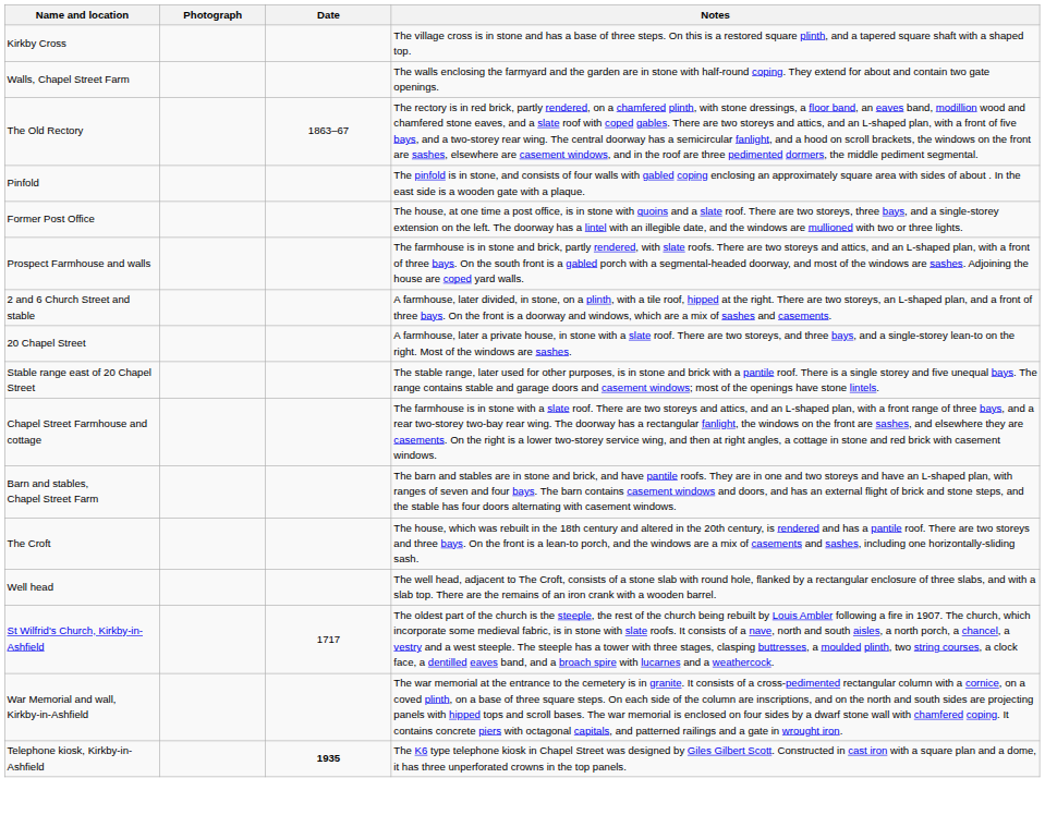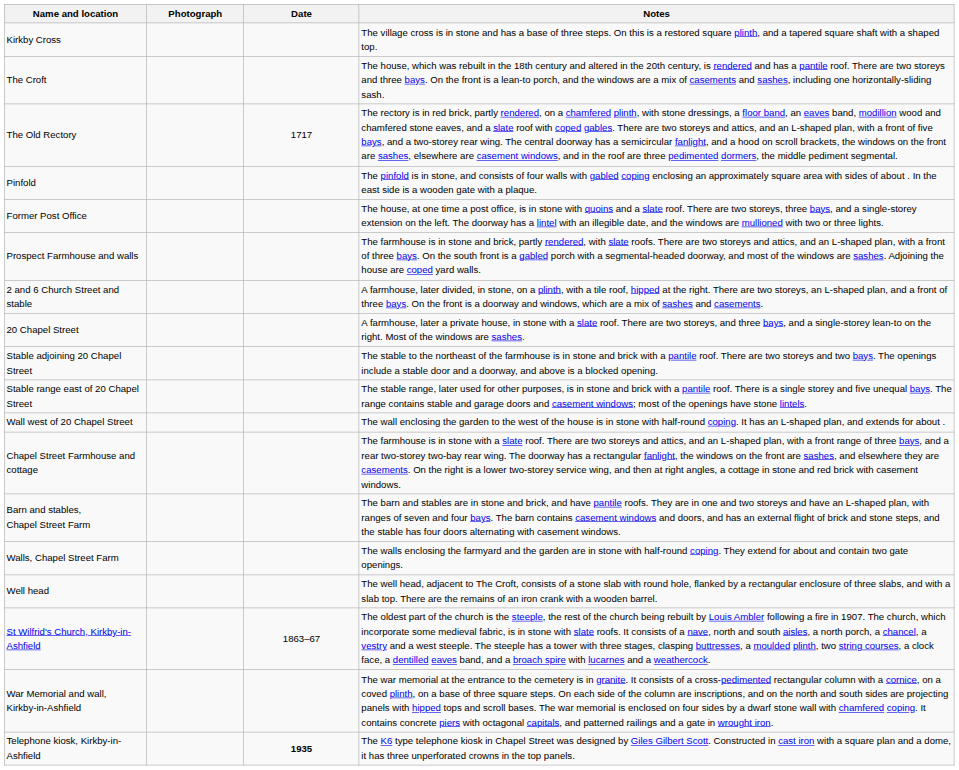rows swapped: The Croft <-> Walls, Chapel Street Farm
The Old Rectory | Date: 1863–67 -> 1717
+ row: Stable adjoining 20 Chapel Street | The stable to the northeast of the farmhouse is in stone and brick with a pantile roof. There are two storeys and two bays. The openings include a stable door and a doorway, and above is a blocked opening.
+ row: Wall west of 20 Chapel Street | The wall enclosing the garden to the west of the house is in stone with half-round coping. It has an L-shaped plan, and extends for about .
St Wilfrid's Church, Kirkby-in-Ashfield | Date: 1717 -> 1863–67
